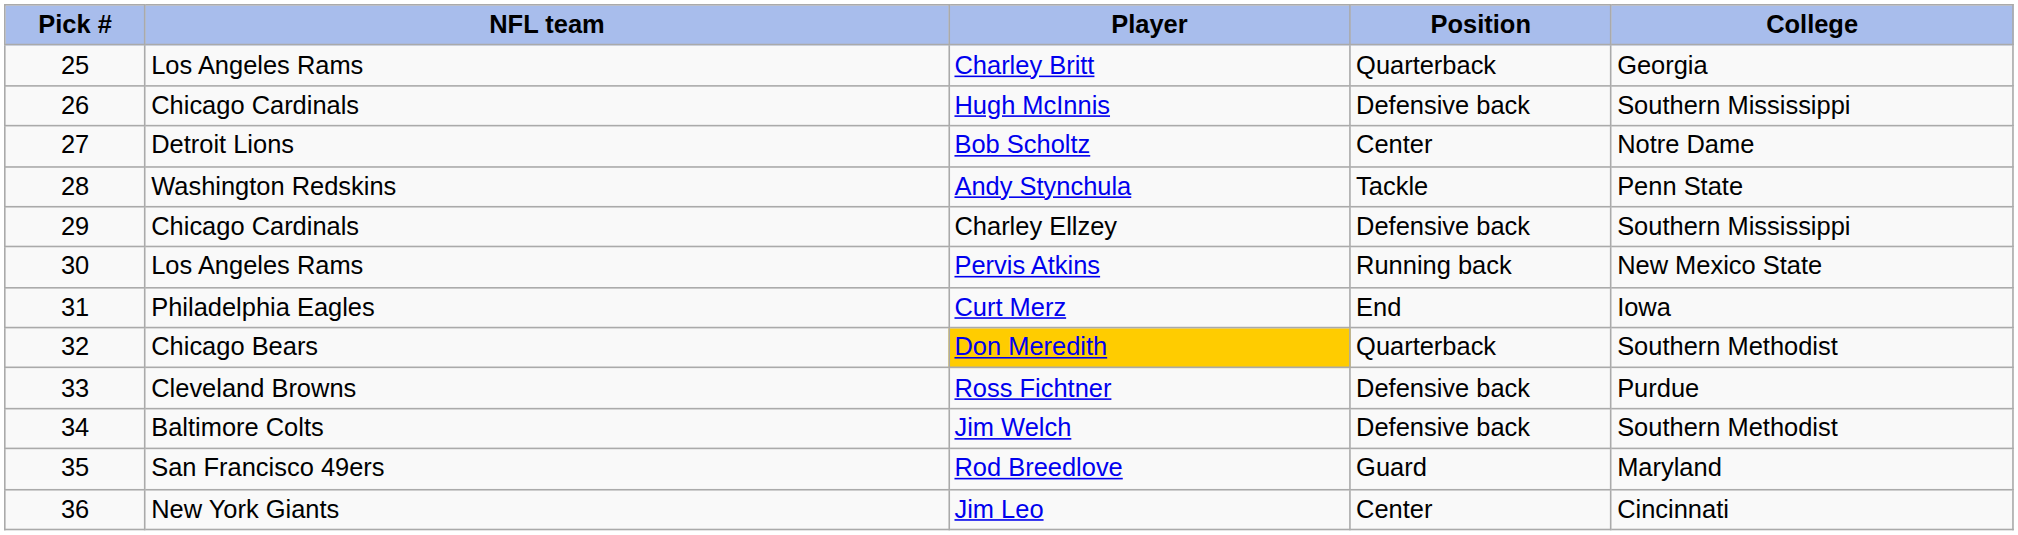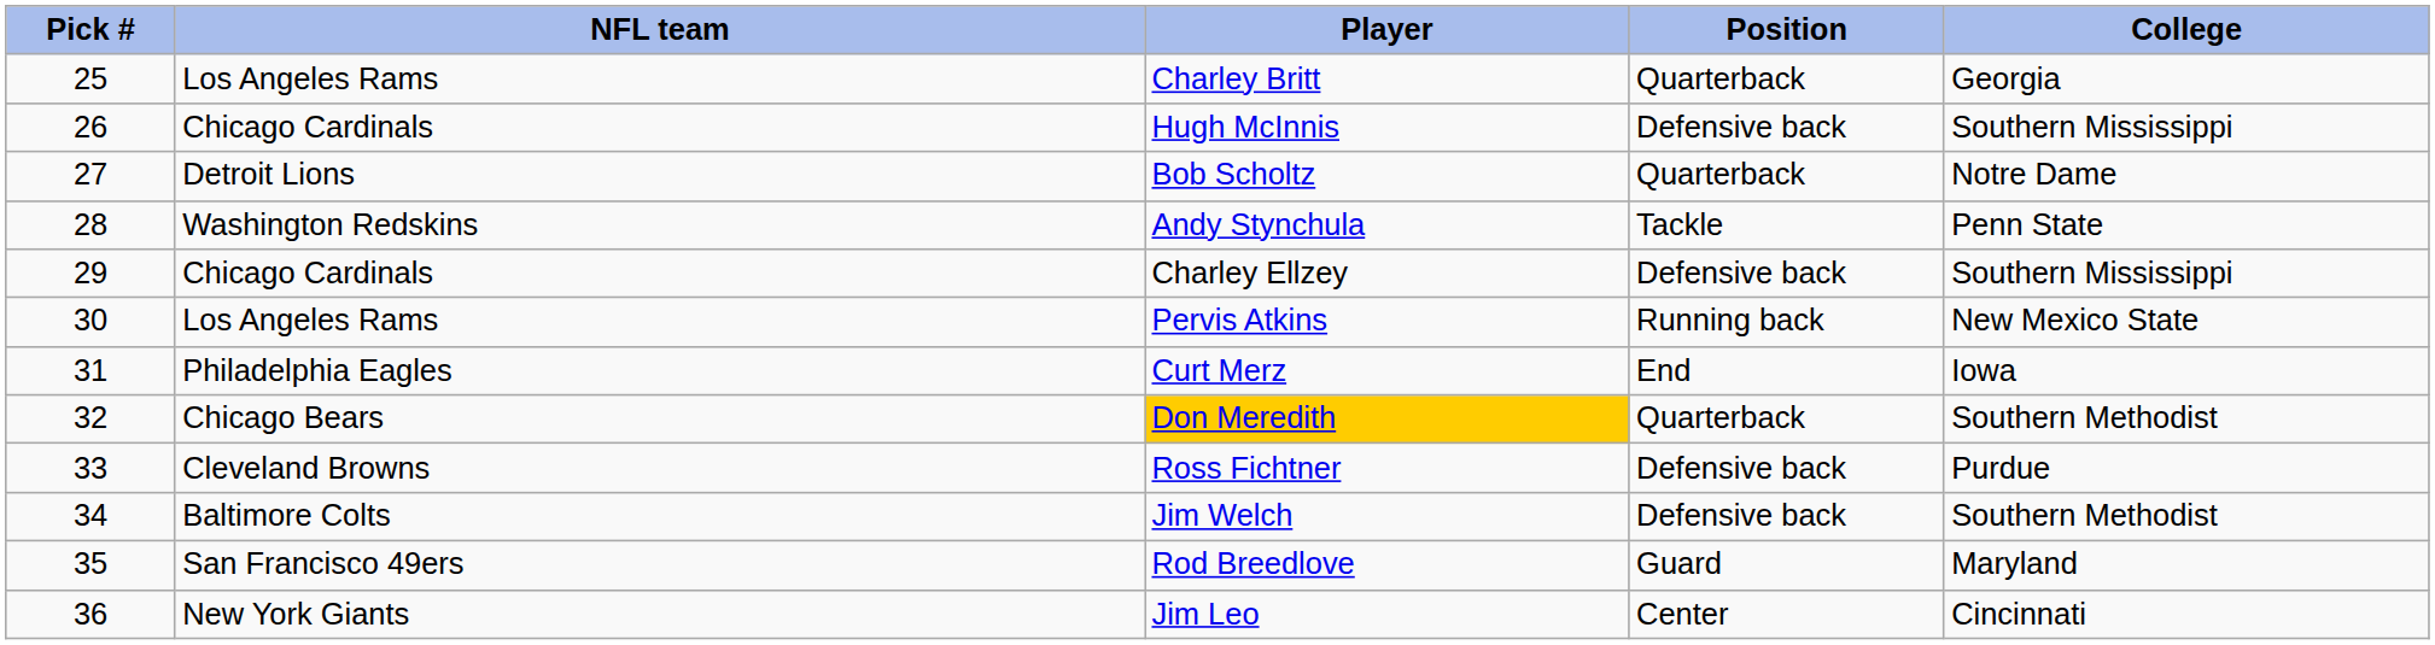Bob Scholtz | Position: Center -> Quarterback
